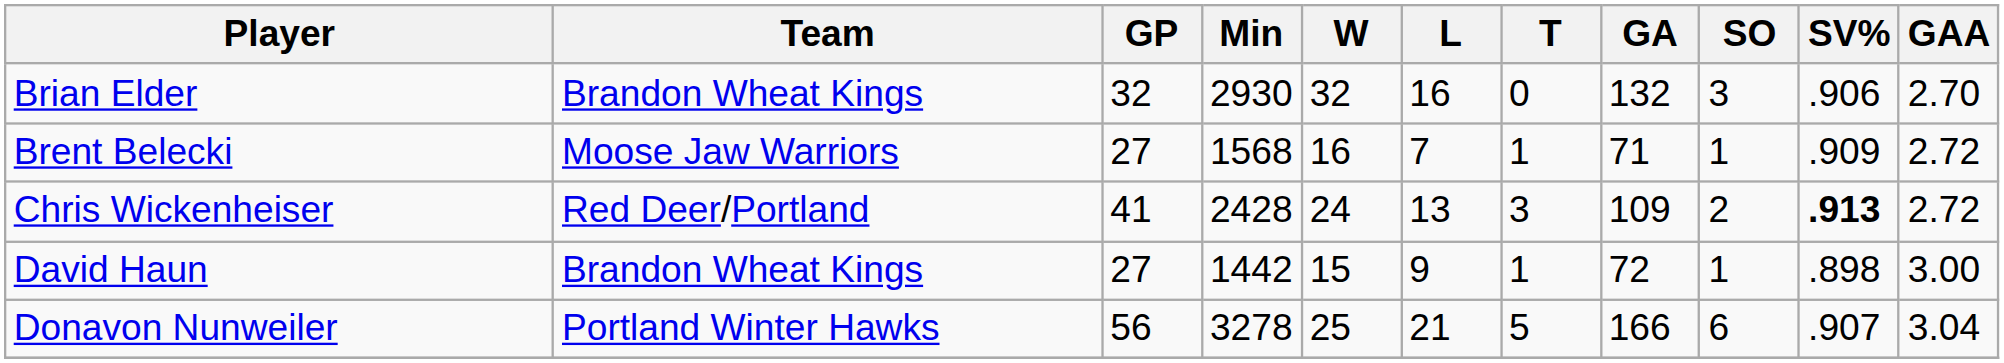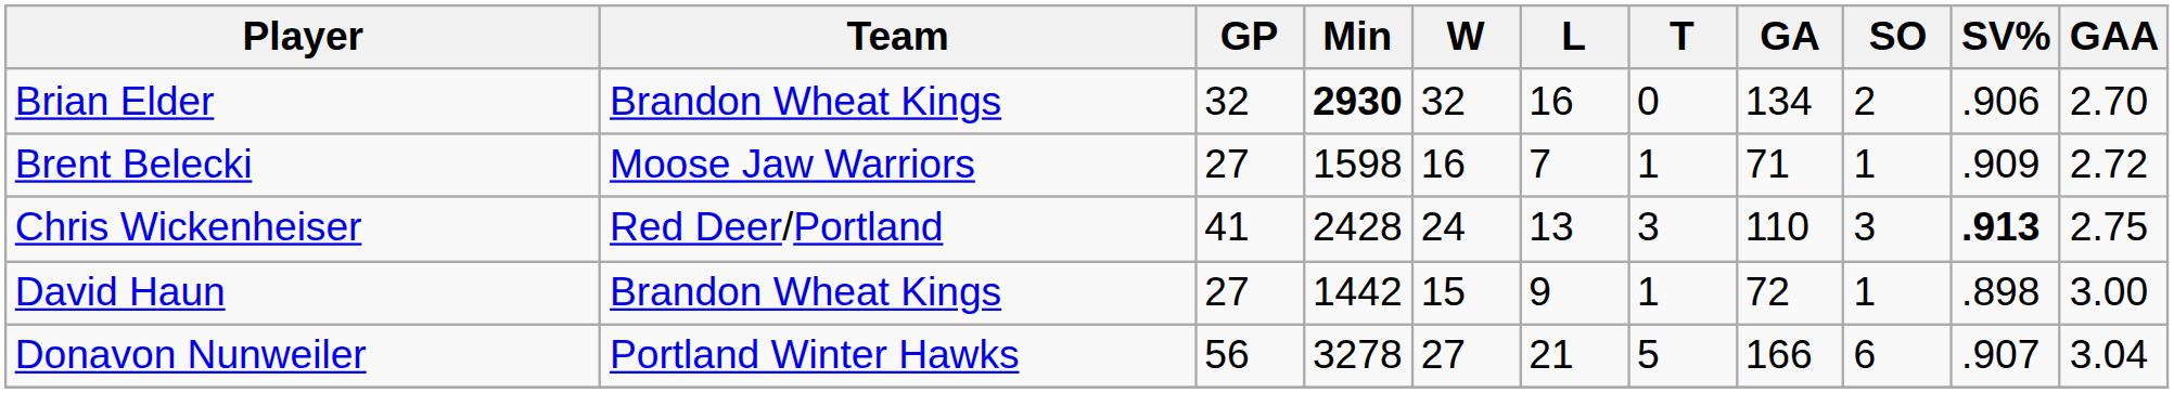Brian Elder | Min: normal -> bold
Brian Elder | GA: 132 -> 134
Brian Elder | SO: 3 -> 2
Brent Belecki | Min: 1568 -> 1598
Chris Wickenheiser | GA: 109 -> 110
Chris Wickenheiser | SO: 2 -> 3
Chris Wickenheiser | GAA: 2.72 -> 2.75
Donavon Nunweiler | W: 25 -> 27
